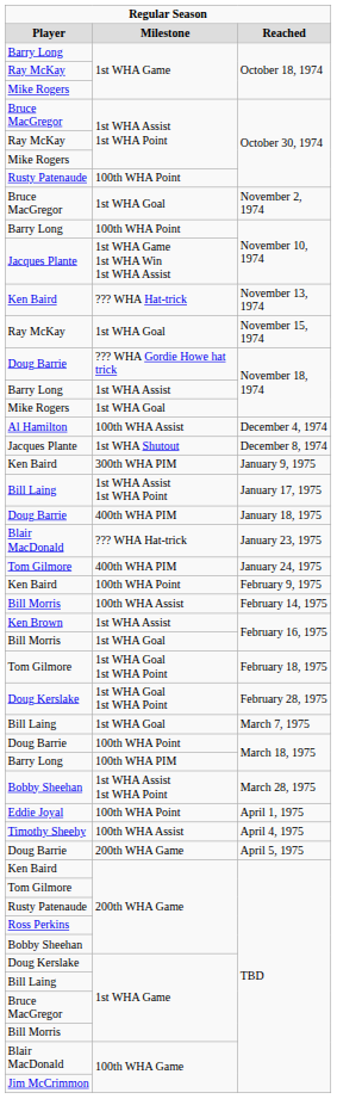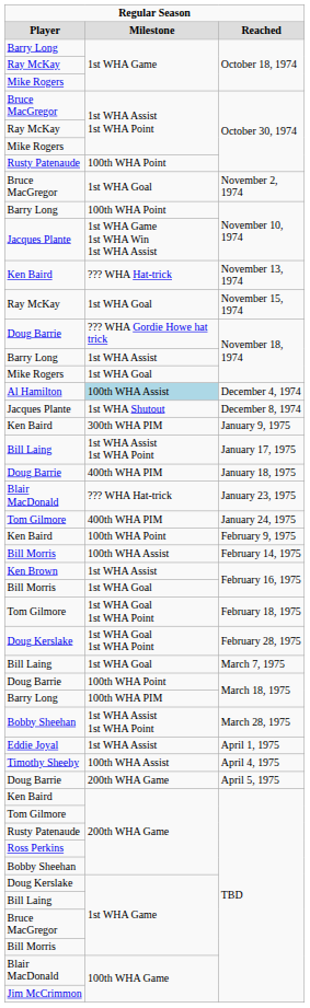December 4, 1974 | column 2: no background -> lightblue background
April 1, 1975 | column 2: 100th WHA Point -> 1st WHA Assist
